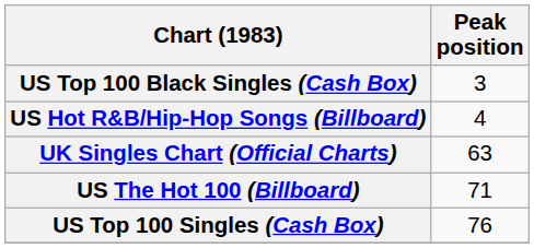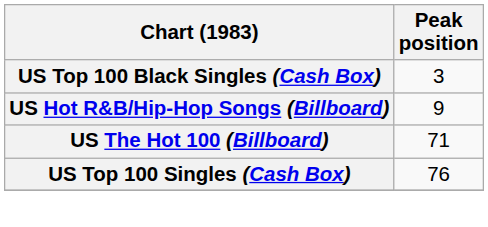US Hot R&B/Hip-Hop Songs (Billboard) | Peak position: 4 -> 9
- row: UK Singles Chart (Official Charts) | 63
